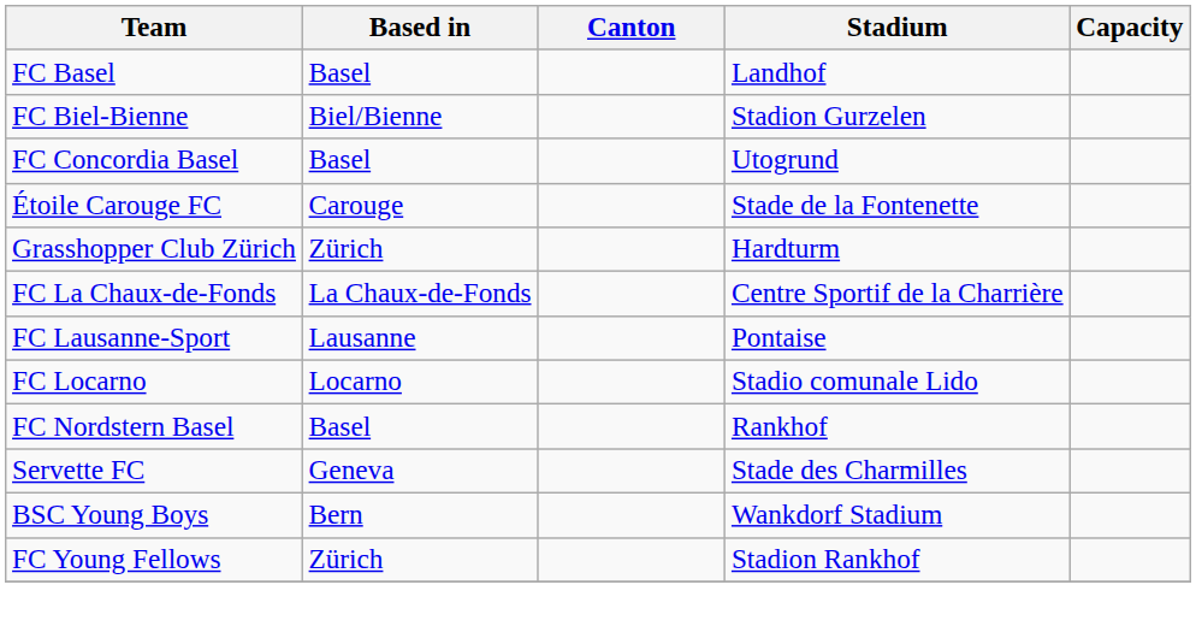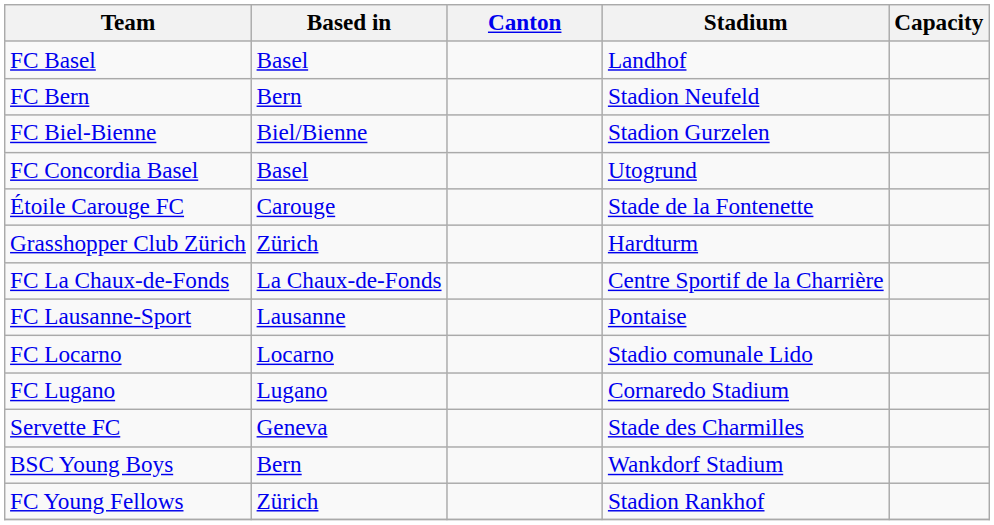+ row: FC Bern | Bern | Stadion Neufeld
+ row: FC Lugano | Lugano | Cornaredo Stadium
- row: FC Nordstern Basel | Basel | Rankhof
